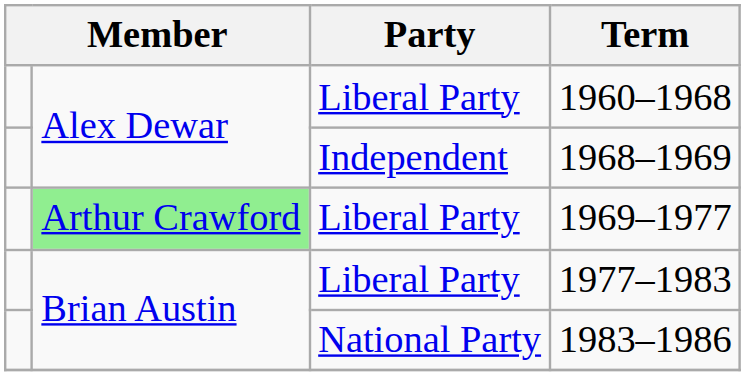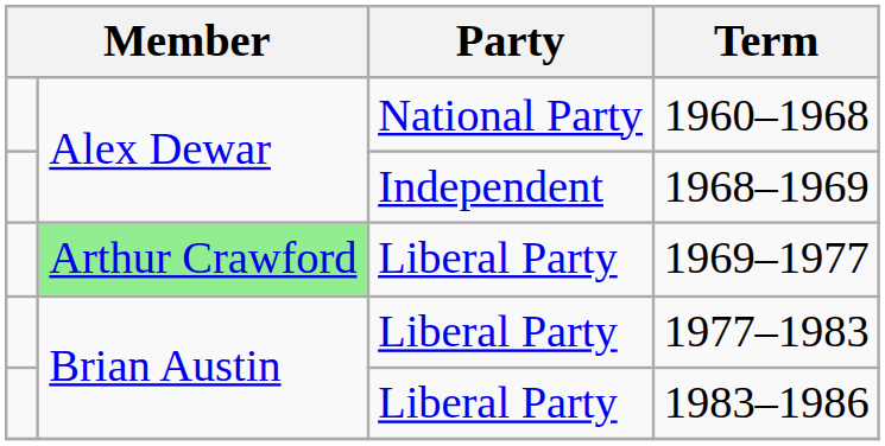1960–1968 | Party: Liberal Party -> National Party
1983–1986 | Party: National Party -> Liberal Party
